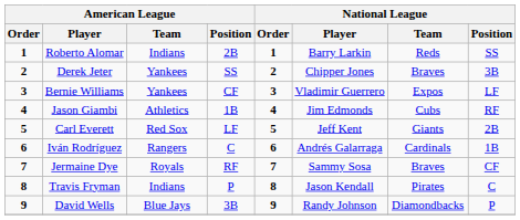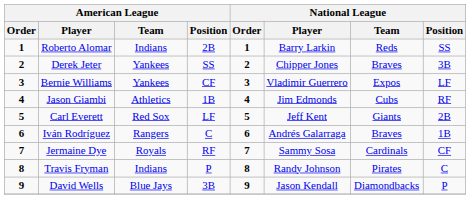Iván Rodríguez | National League / Team: Cardinals -> Braves
Jermaine Dye | National League / Team: Braves -> Cardinals
Travis Fryman | National League / Player: Jason Kendall -> Randy Johnson
David Wells | National League / Player: Randy Johnson -> Jason Kendall
